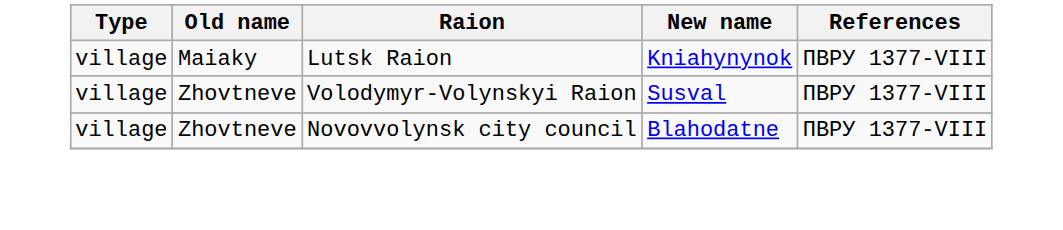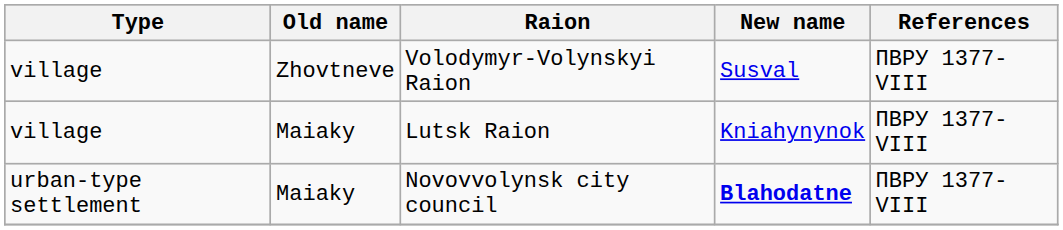rows swapped: Volodymyr-Volynskyi Raion <-> Lutsk Raion
Novovvolynsk city council | Type: village -> urban-type settlement
Novovvolynsk city council | Old name: Zhovtneve -> Maiaky
Novovvolynsk city council | New name: normal -> bold
